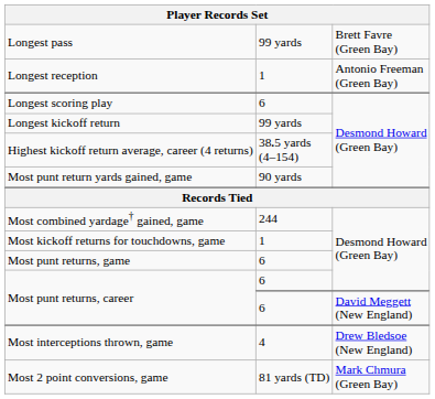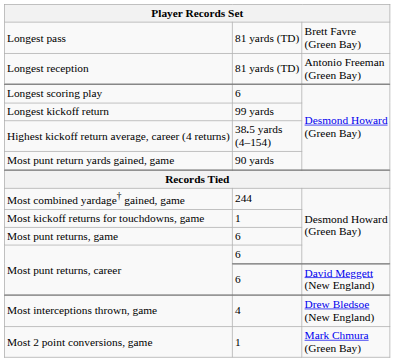Longest pass | column 2: 99 yards -> 81 yards (TD)
Longest reception | column 2: 1 -> 81 yards (TD)
Most 2 point conversions, game | column 2: 81 yards (TD) -> 1
